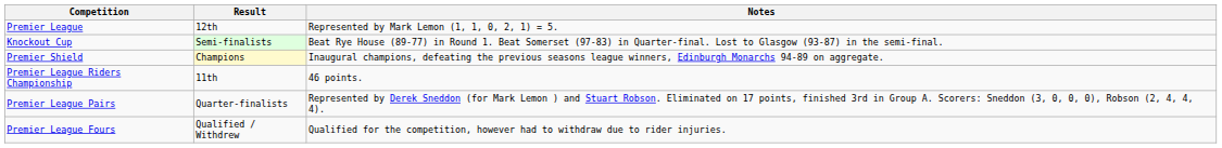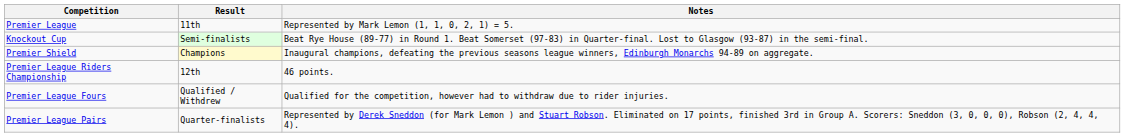Premier League | Result: 12th -> 11th
Premier League Riders Championship | Result: 11th -> 12th
rows swapped: Premier League Pairs <-> Premier League Fours
